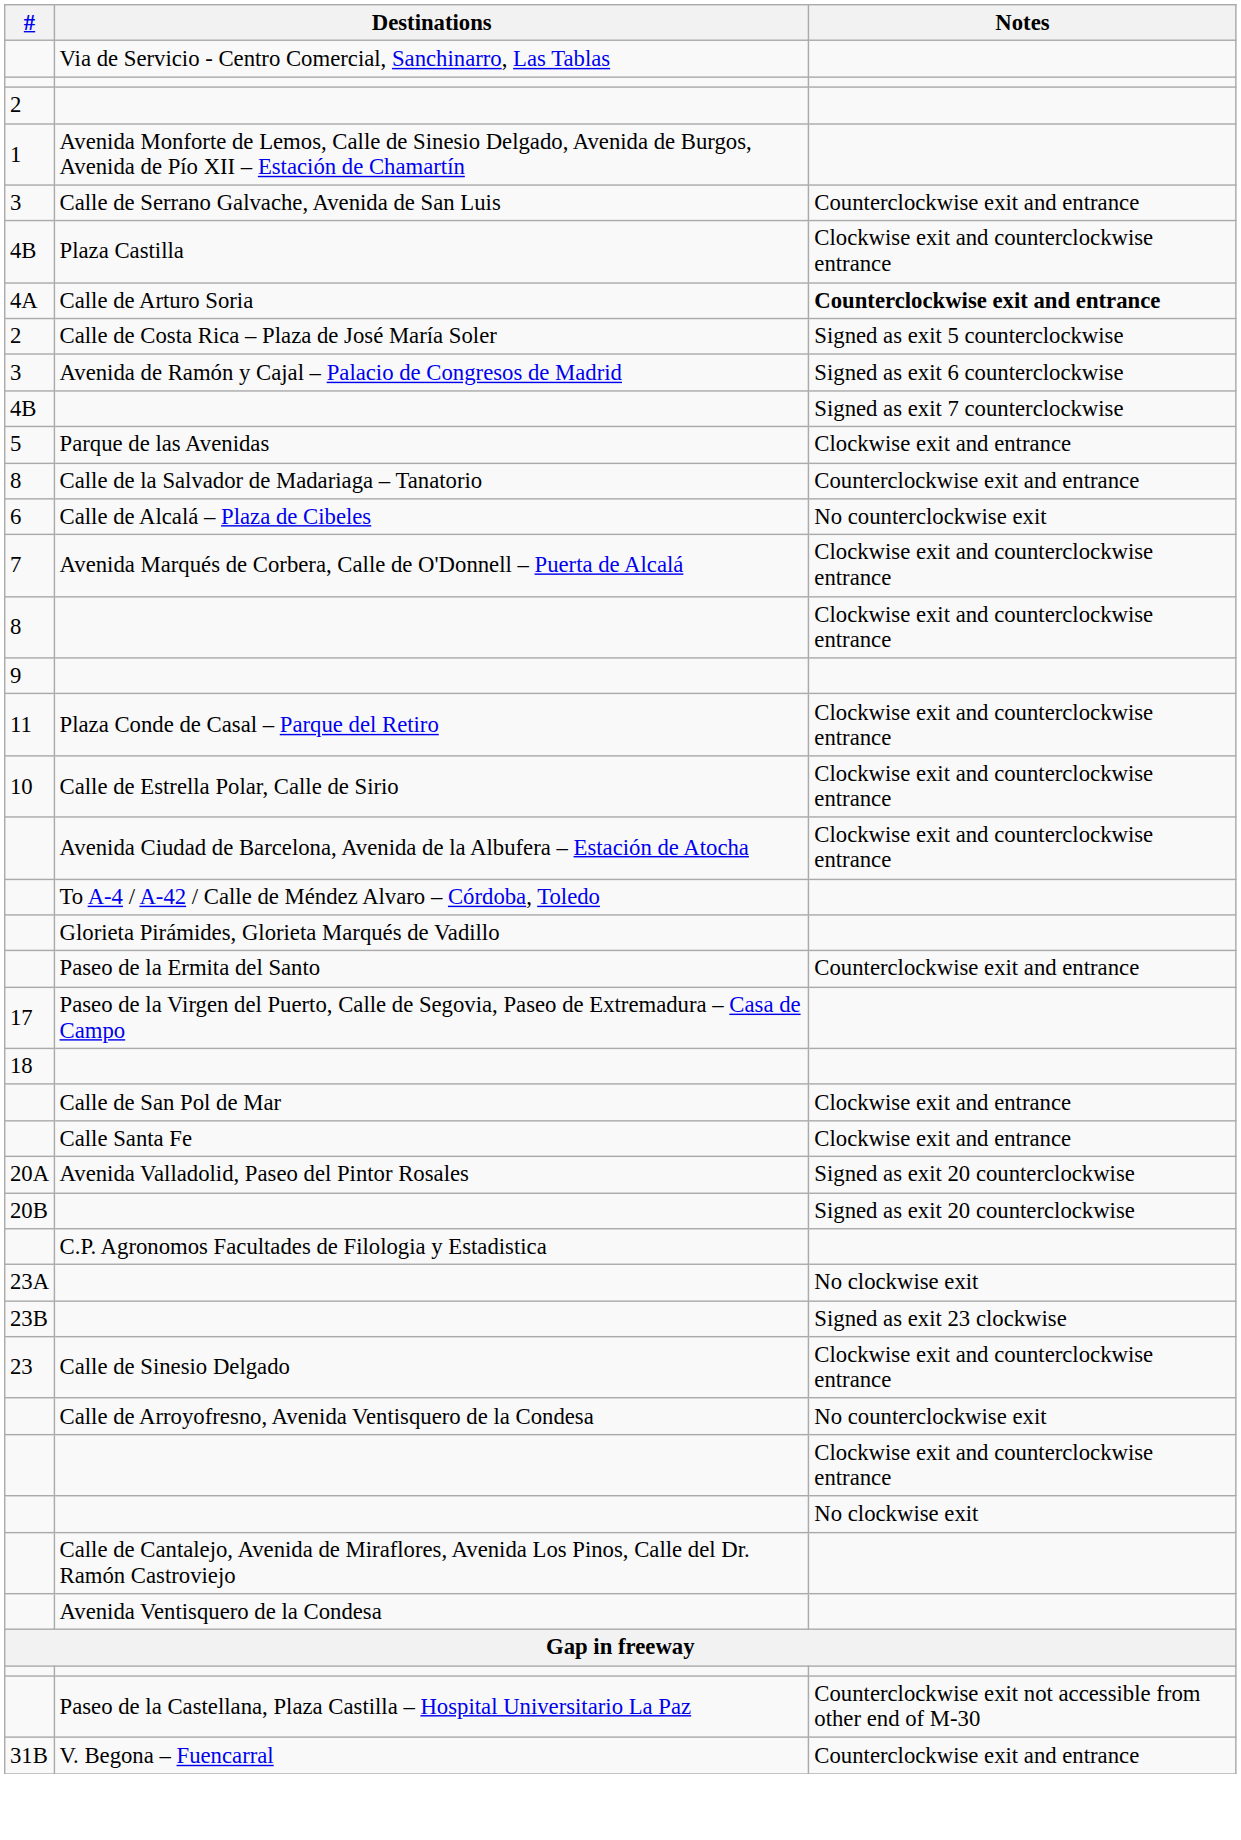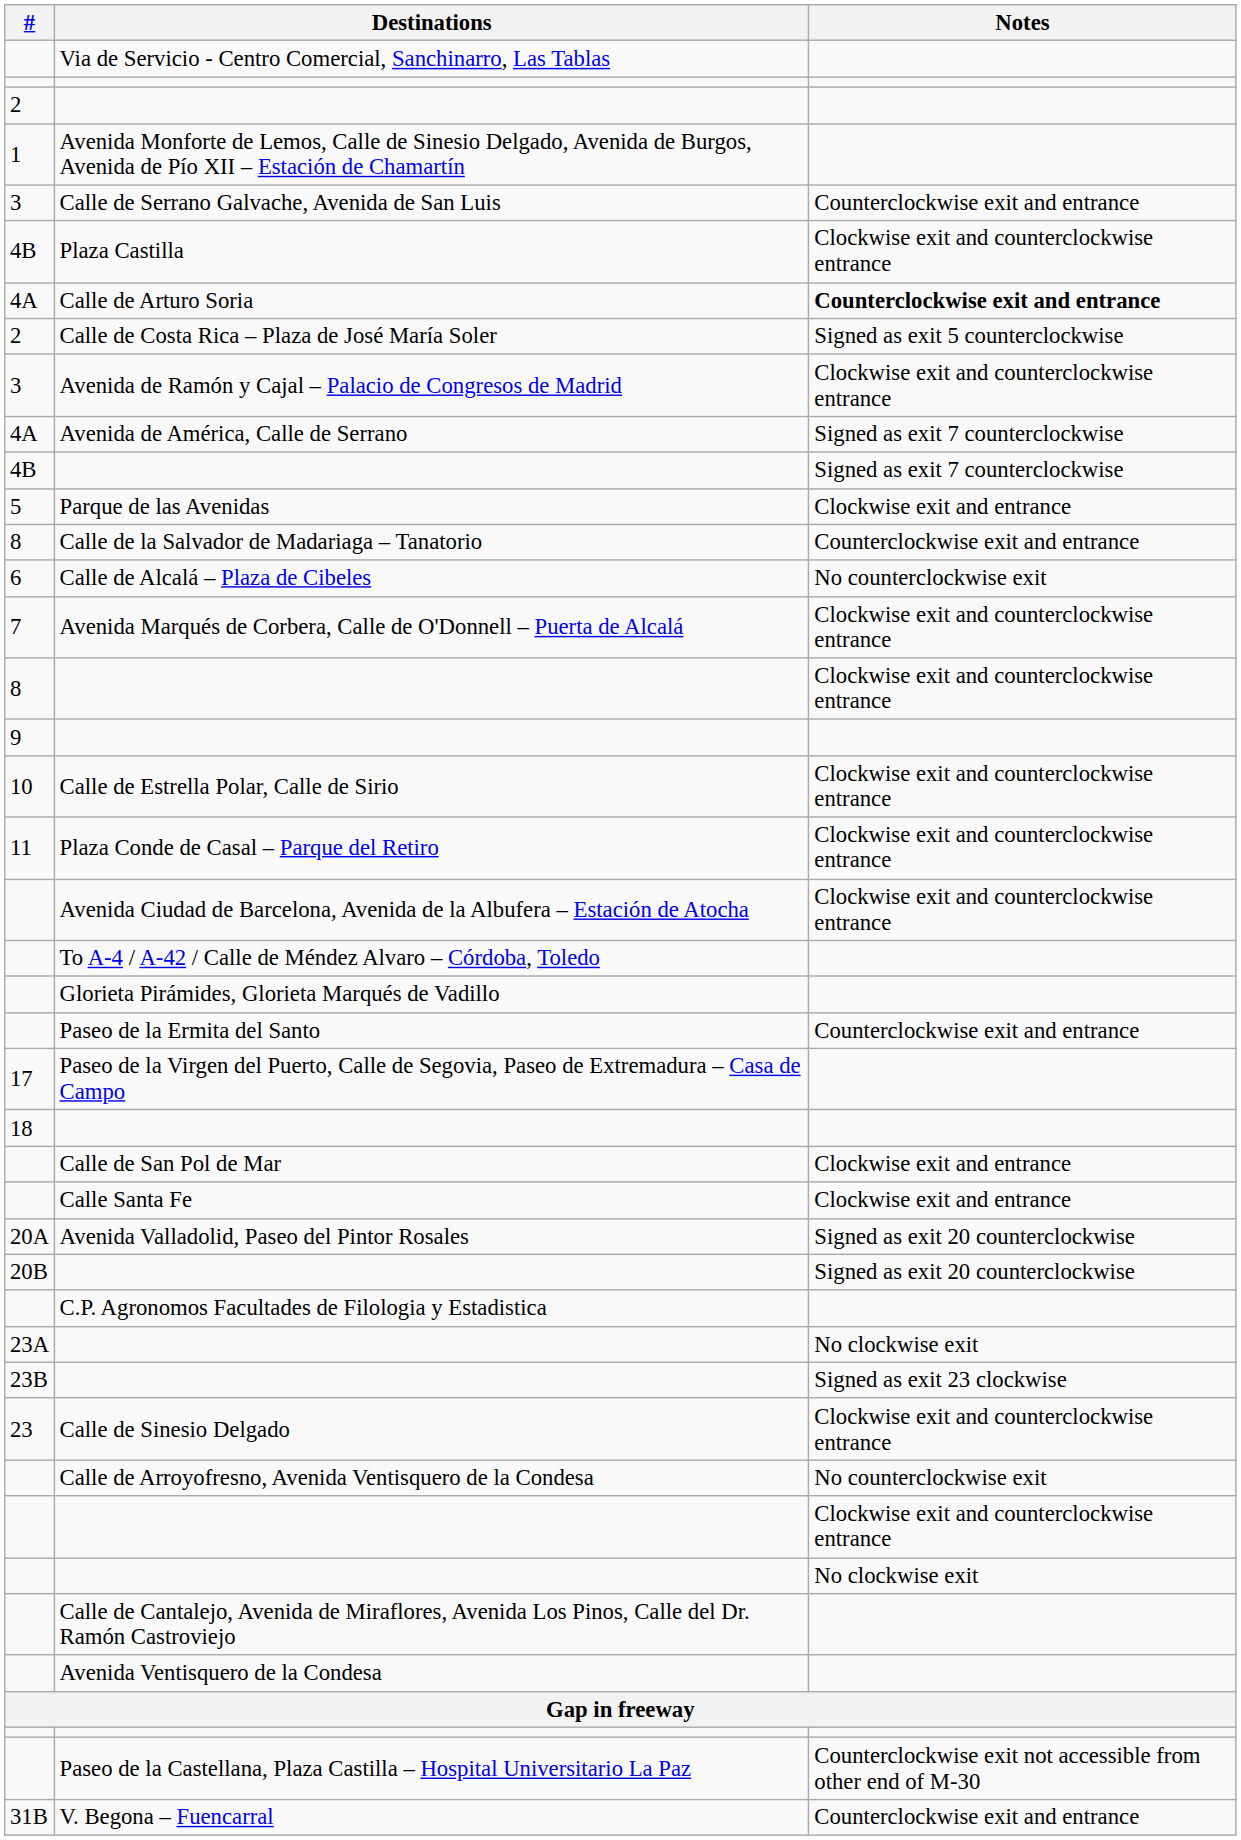Avenida de Ramón y Cajal – Palacio de Congresos de Madrid | Notes: Signed as exit 6 counterclockwise -> Clockwise exit and counterclockwise entrance
+ row: 4A | Avenida de América, Calle de Serrano | Signed as exit 7 counterclockwise
rows swapped: Calle de Estrella Polar, Calle de Sirio <-> Plaza Conde de Casal – Parque del Retiro
